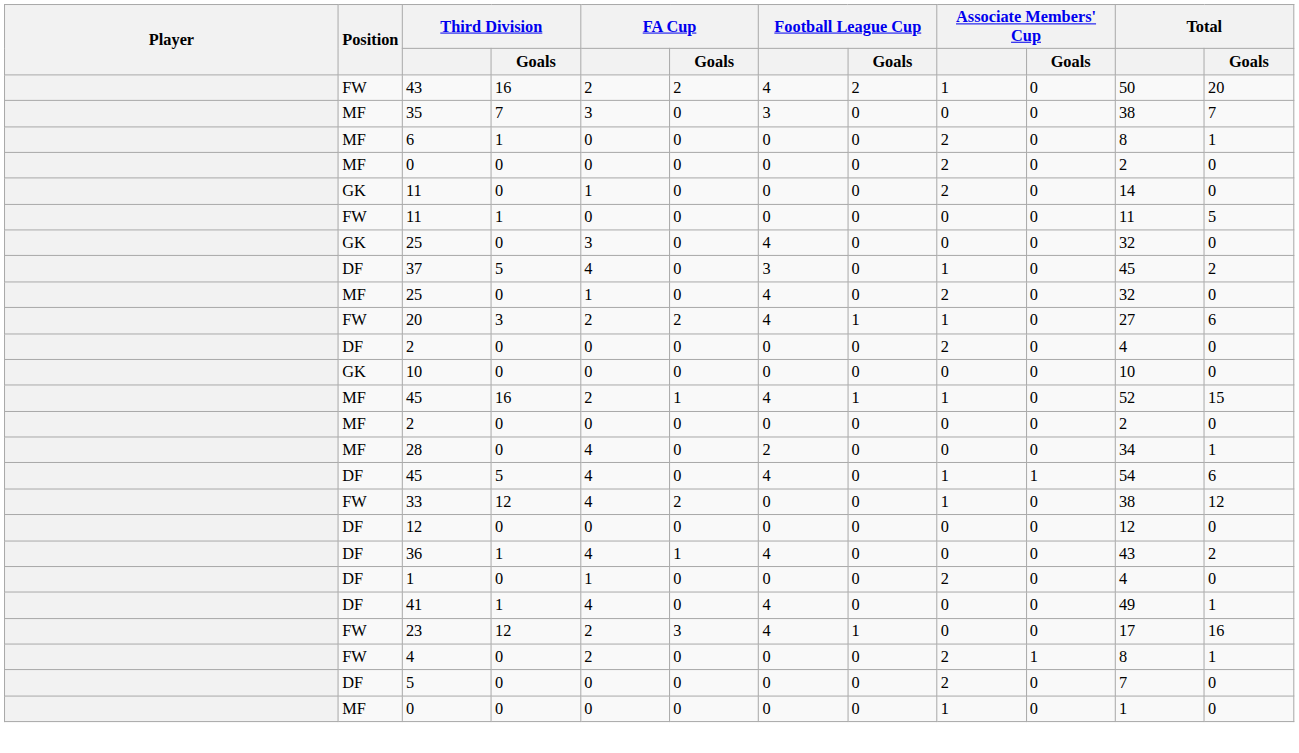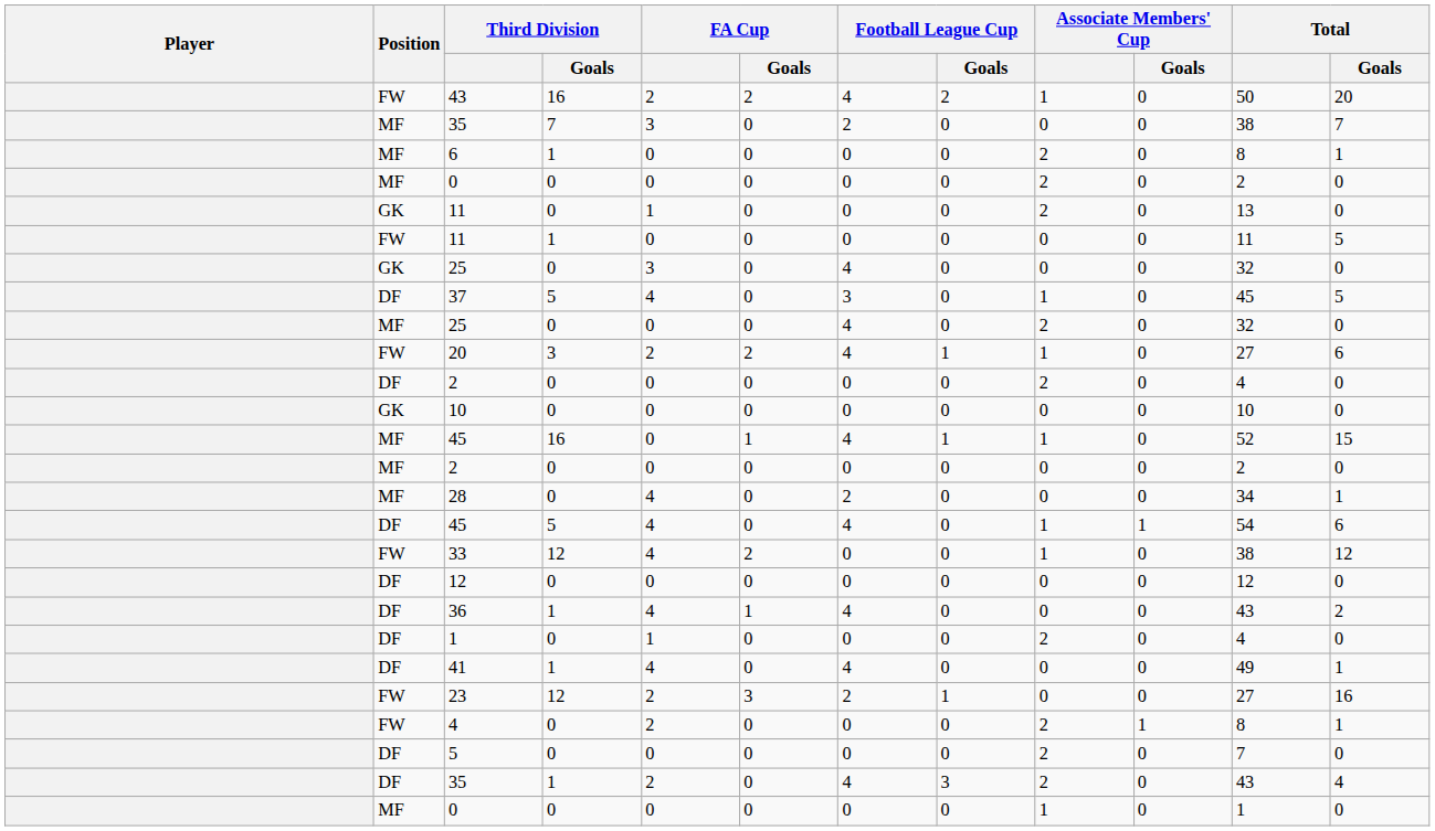MF / 35 | Football League Cup: 3 -> 2
GK / 11 | Total: 14 -> 13
37 | Total / Goals: 2 -> 5
MF / 25 | FA Cup: 1 -> 0
MF / 45 | FA Cup: 2 -> 0
23 | Football League Cup: 4 -> 2
23 | Total: 17 -> 27
+ row: DF | 35 | 1 | 2 | 0 | 4 | 3 | 2 | 0 | 43 | 4
